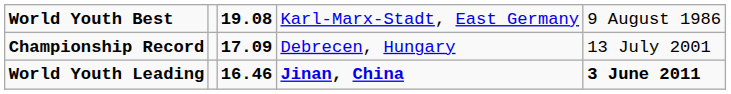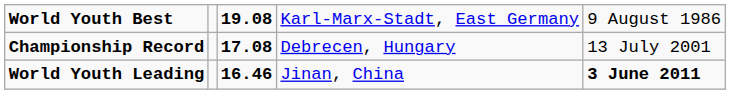Championship Record | column 3: 17.09 -> 17.08
World Youth Leading | column 4: bold -> normal
